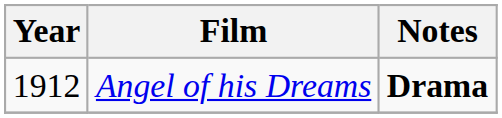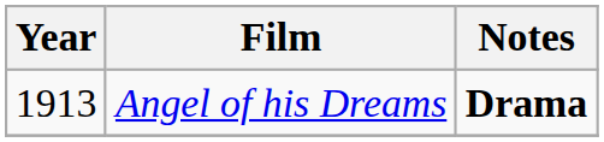Angel of his Dreams | Year: 1912 -> 1913
